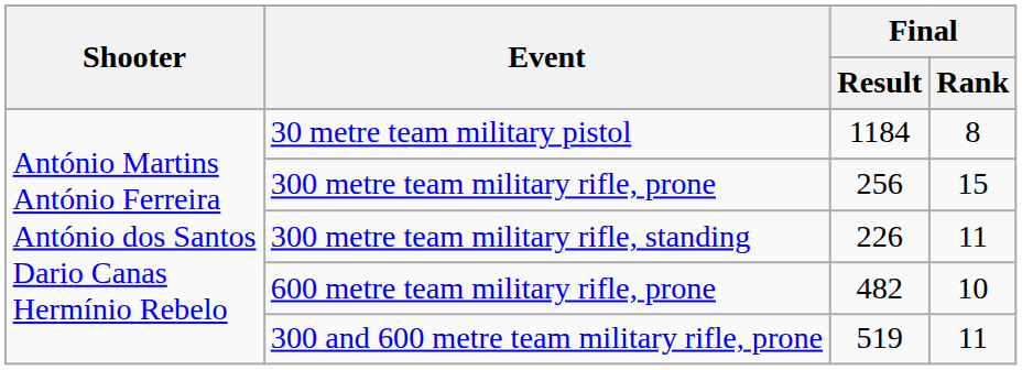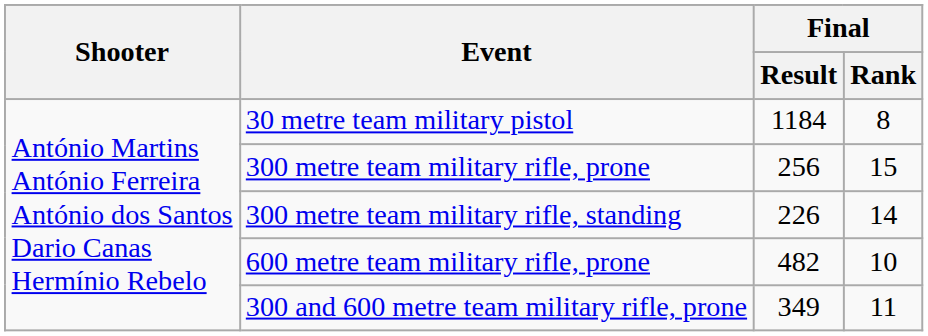300 metre team military rifle, standing | Final / Rank: 11 -> 14
300 and 600 metre team military rifle, prone | Final / Result: 519 -> 349
